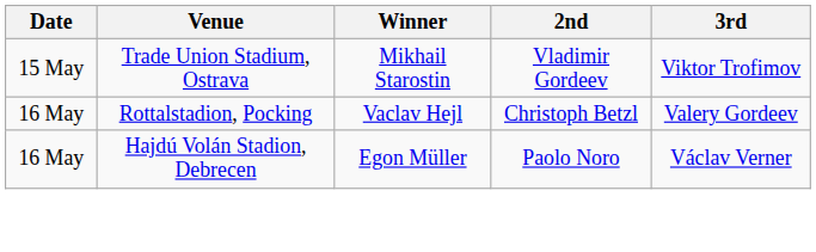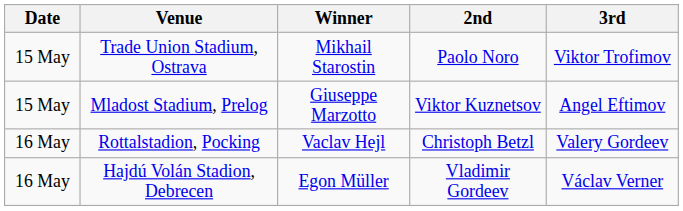Trade Union Stadium, Ostrava | 2nd: Vladimir Gordeev -> Paolo Noro
+ row: 15 May | Mladost Stadium, Prelog | Giuseppe Marzotto | Viktor Kuznetsov | Angel Eftimov
Hajdú Volán Stadion, Debrecen | 2nd: Paolo Noro -> Vladimir Gordeev
